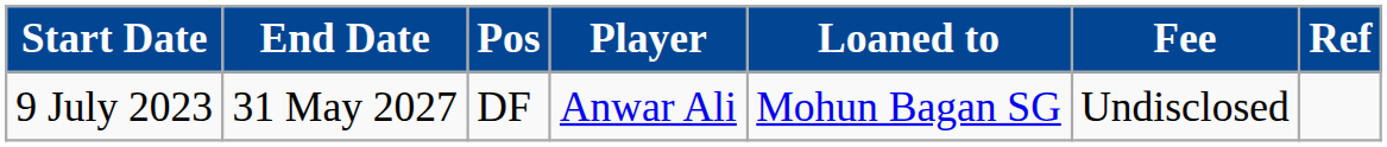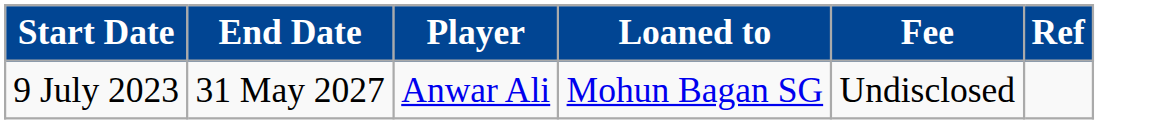- column: Pos | DF
